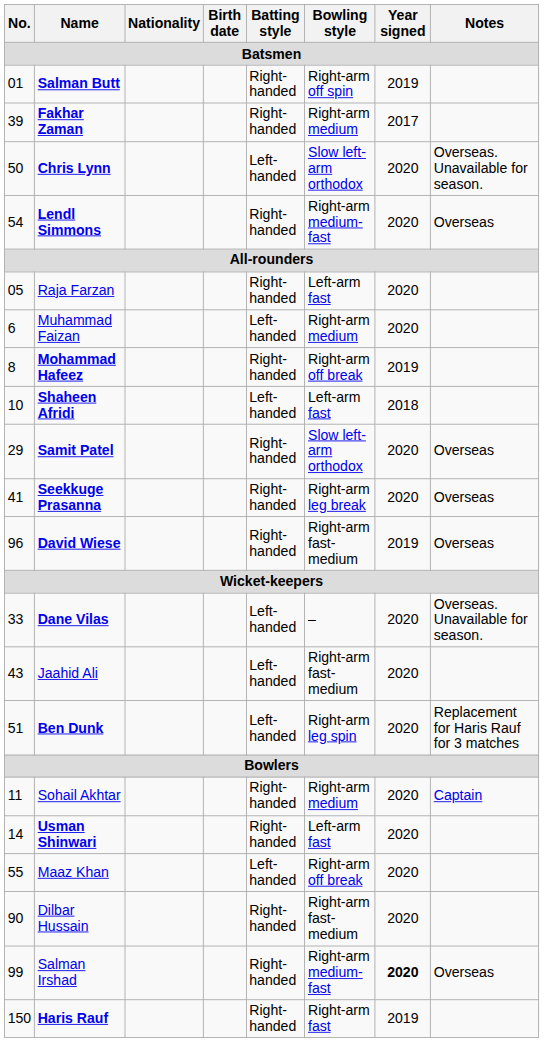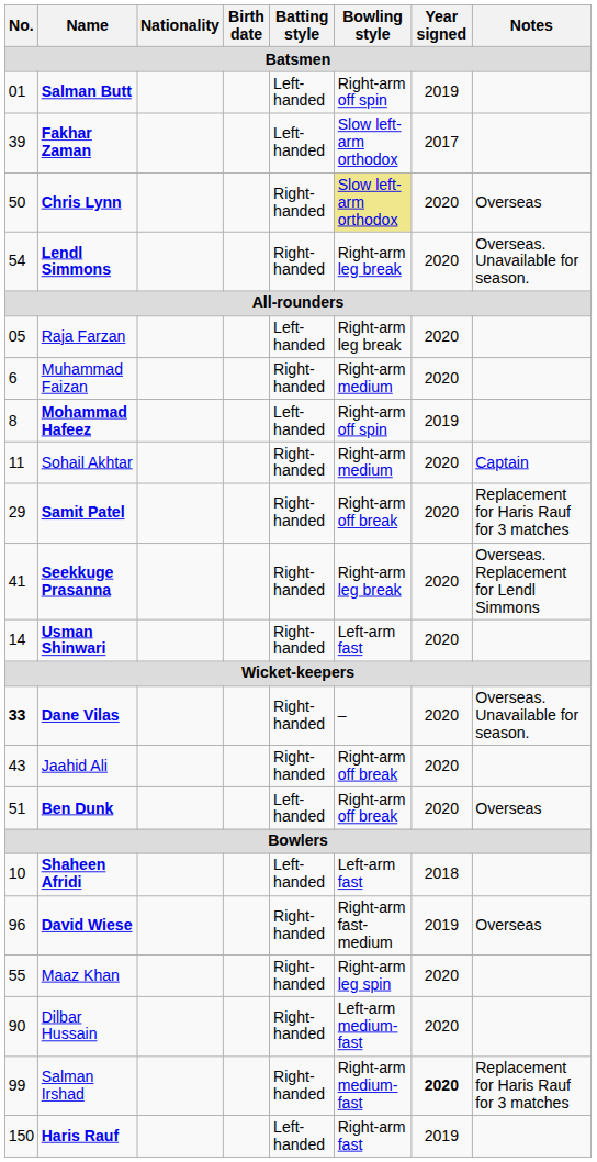Salman Butt | Batting style: Right-handed -> Left-handed
Fakhar Zaman | Batting style: Right-handed -> Left-handed
Fakhar Zaman | Bowling style: Right-arm medium -> Slow left-arm orthodox
Chris Lynn | Batting style: Left-handed -> Right-handed
Chris Lynn | Bowling style: no background -> khaki background
Chris Lynn | Notes: Overseas. Unavailable for season. -> Overseas
Lendl Simmons | Bowling style: Right-arm medium-fast -> Right-arm leg break
Lendl Simmons | Notes: Overseas -> Overseas. Unavailable for season.
Raja Farzan | Batting style: Right-handed -> Left-handed
Raja Farzan | Bowling style: Left-arm fast -> Right-arm leg break
Muhammad Faizan | Batting style: Left-handed -> Right-handed
Mohammad Hafeez | Batting style: Right-handed -> Left-handed
Mohammad Hafeez | Bowling style: Right-arm off break -> Right-arm off spin
rows swapped: Sohail Akhtar <-> Shaheen Afridi
Samit Patel | Bowling style: Slow left-arm orthodox -> Right-arm off break
Samit Patel | Notes: Overseas -> Replacement for Haris Rauf for 3 matches
Seekkuge Prasanna | Notes: Overseas -> Overseas. Replacement for Lendl Simmons
rows swapped: David Wiese <-> Usman Shinwari
Dane Vilas | No.: normal -> bold
Dane Vilas | Batting style: Left-handed -> Right-handed
Jaahid Ali | Batting style: Left-handed -> Right-handed
Jaahid Ali | Bowling style: Right-arm fast-medium -> Right-arm off break
Ben Dunk | Bowling style: Right-arm leg spin -> Right-arm off break
Ben Dunk | Notes: Replacement for Haris Rauf for 3 matches -> Overseas
Maaz Khan | Batting style: Left-handed -> Right-handed
Maaz Khan | Bowling style: Right-arm off break -> Right-arm leg spin
Dilbar Hussain | Bowling style: Right-arm fast-medium -> Left-arm medium-fast
Salman Irshad | Notes: Overseas -> Replacement for Haris Rauf for 3 matches
Haris Rauf | Batting style: Right-handed -> Left-handed
